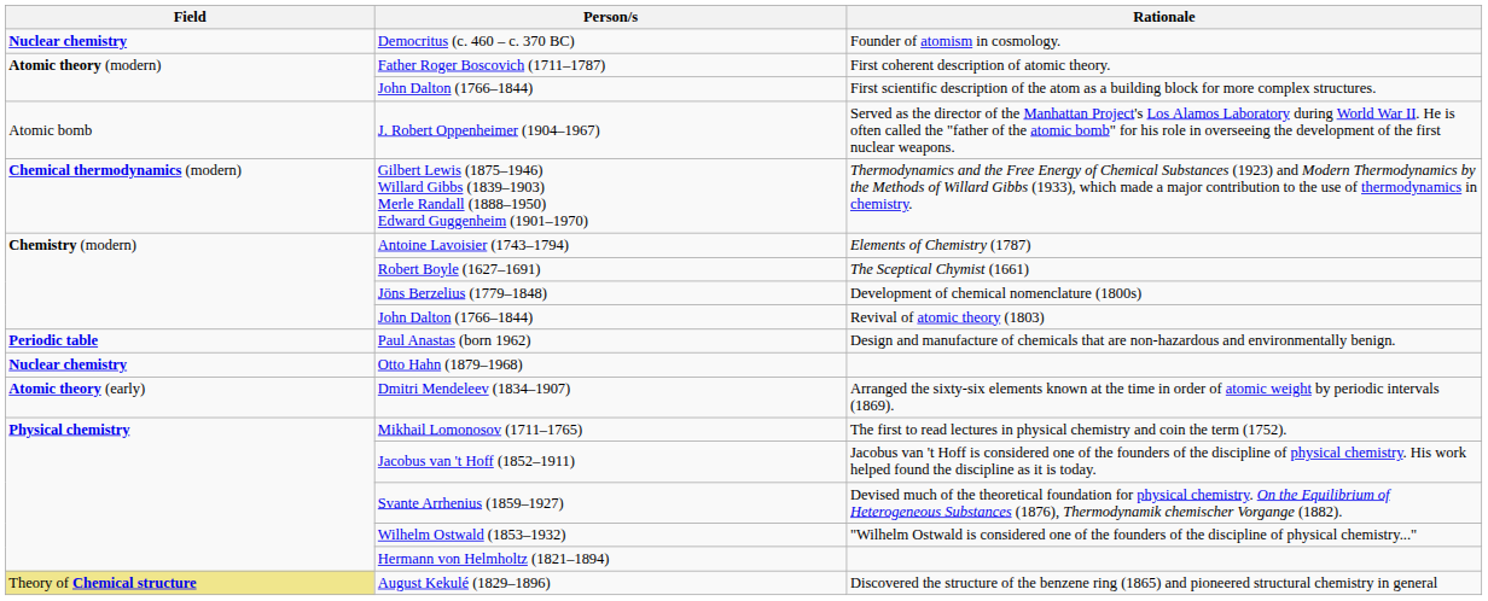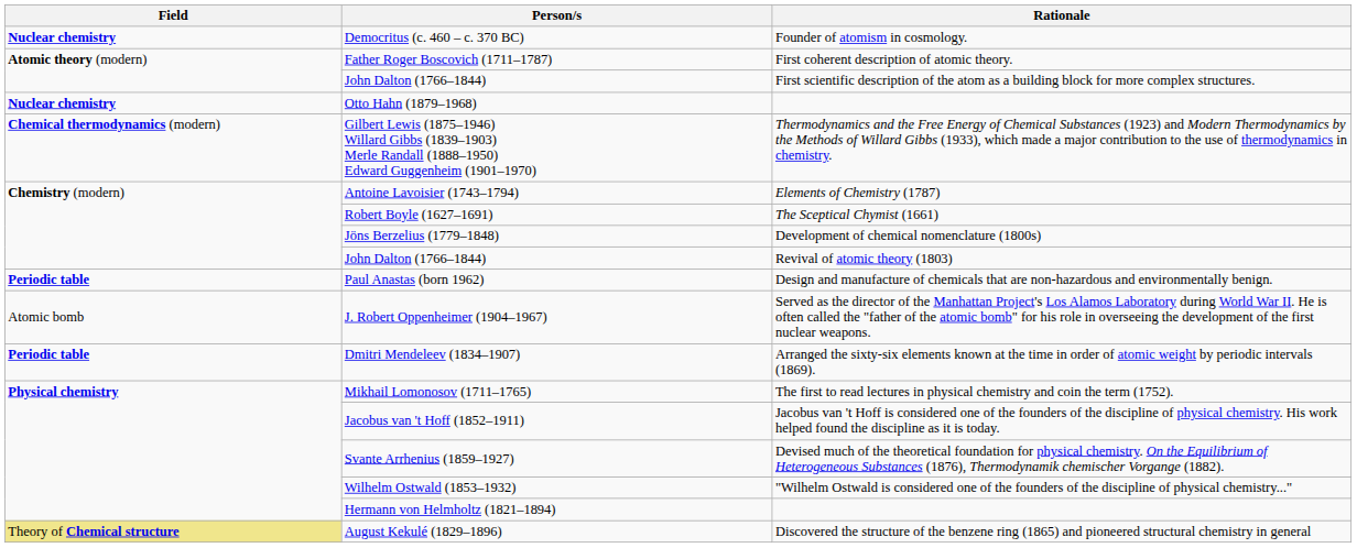rows swapped: J. Robert Oppenheimer (1904–1967) <-> Otto Hahn (1879–1968)
Dmitri Mendeleev (1834–1907) | Field: Atomic theory (early) -> Periodic table
